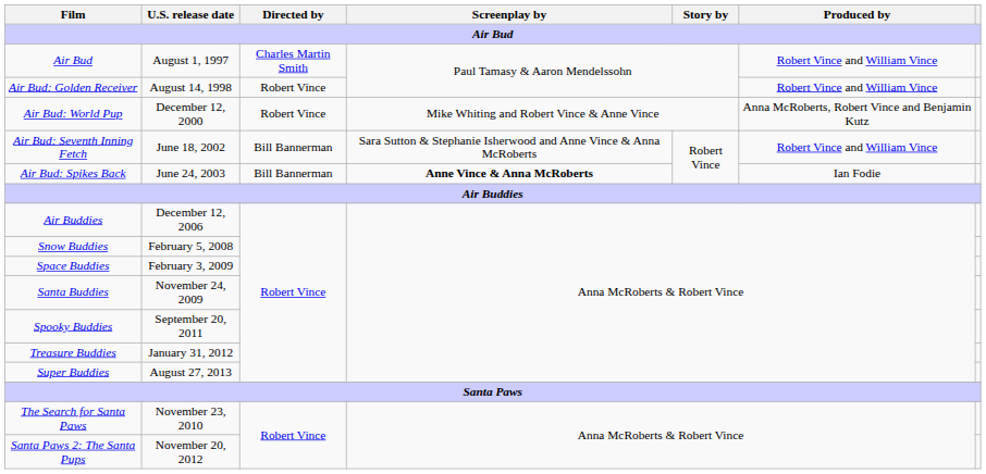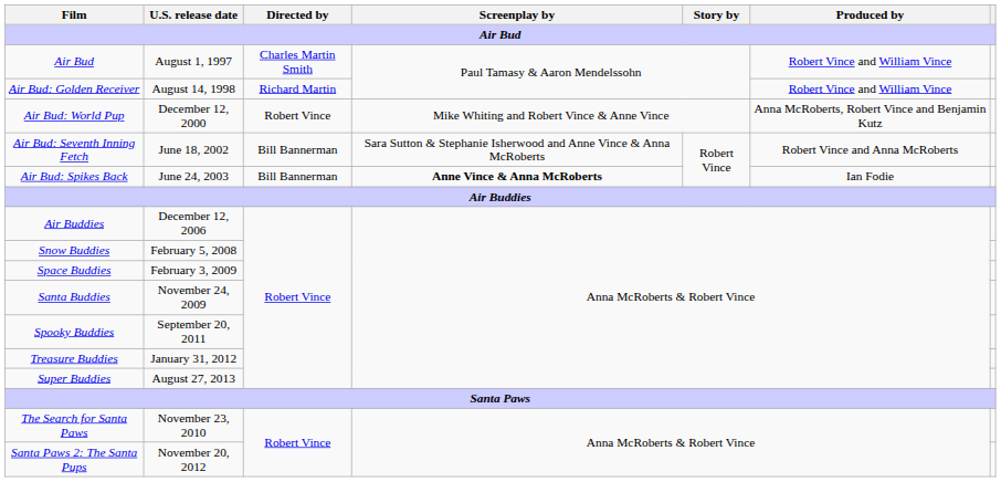Air Bud: Golden Receiver | Directed by / Air Bud: Robert Vince -> Richard Martin
Air Bud: Seventh Inning Fetch | Produced by / Air Bud: Robert Vince and William Vince -> Robert Vince and Anna McRoberts
